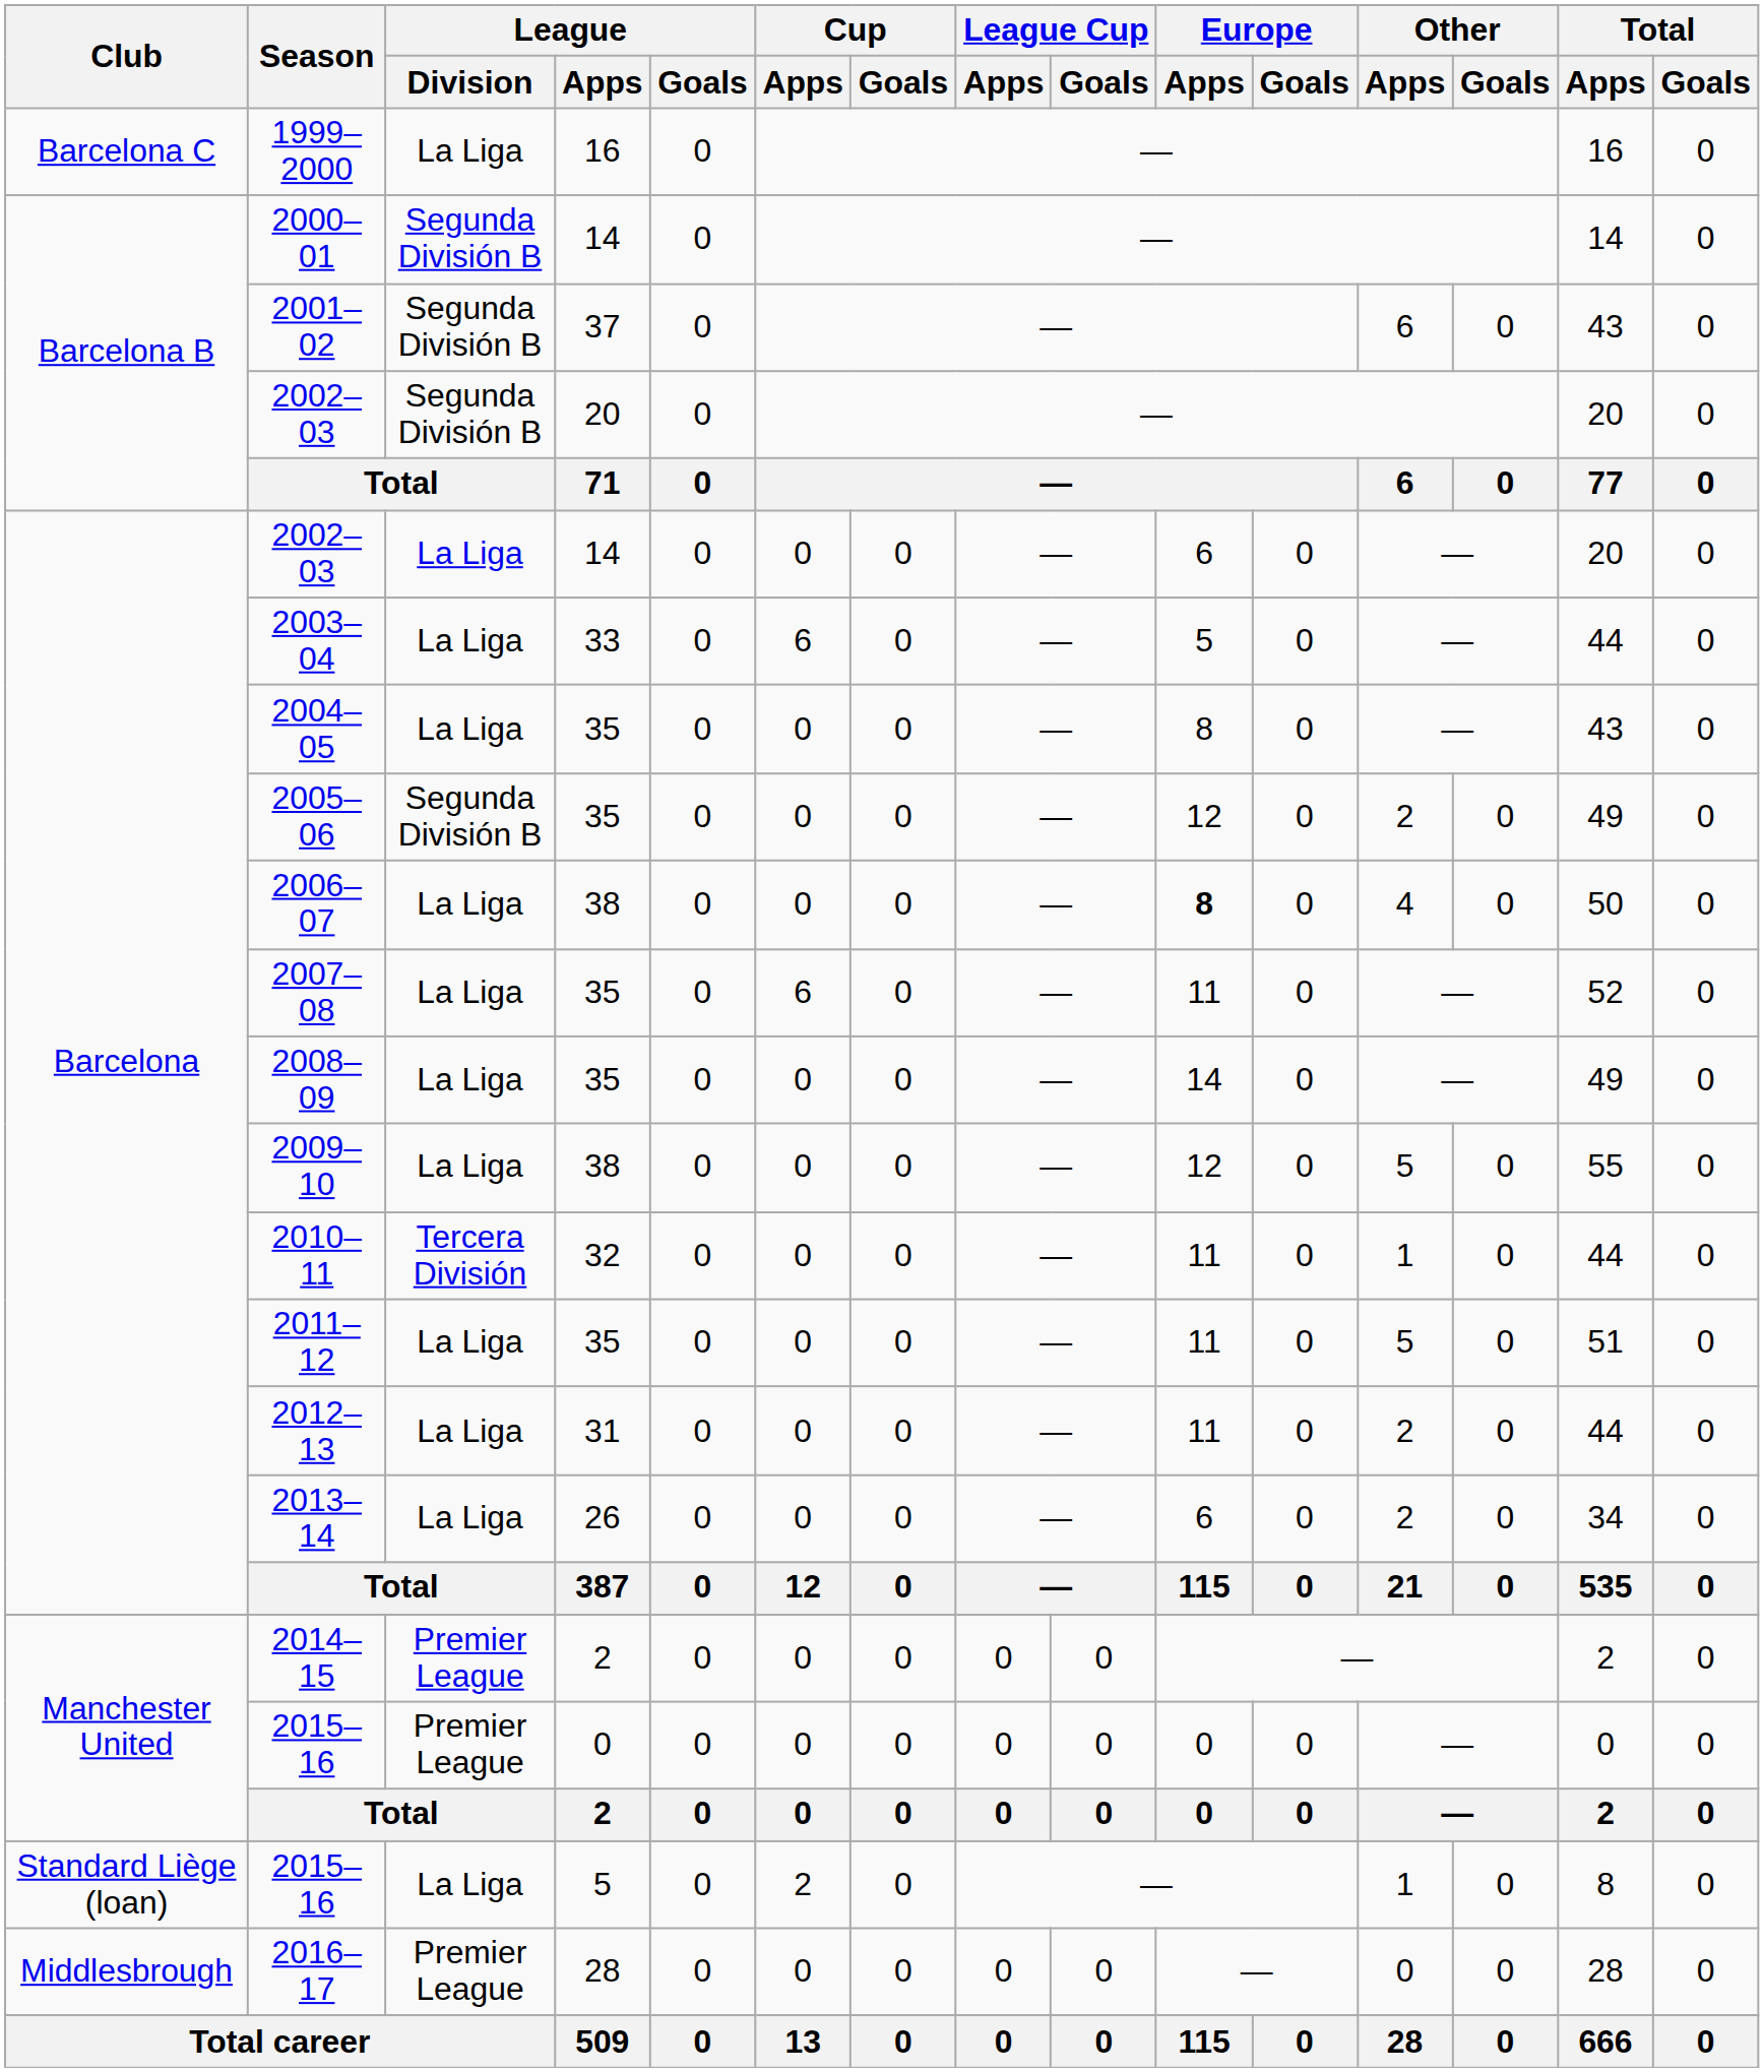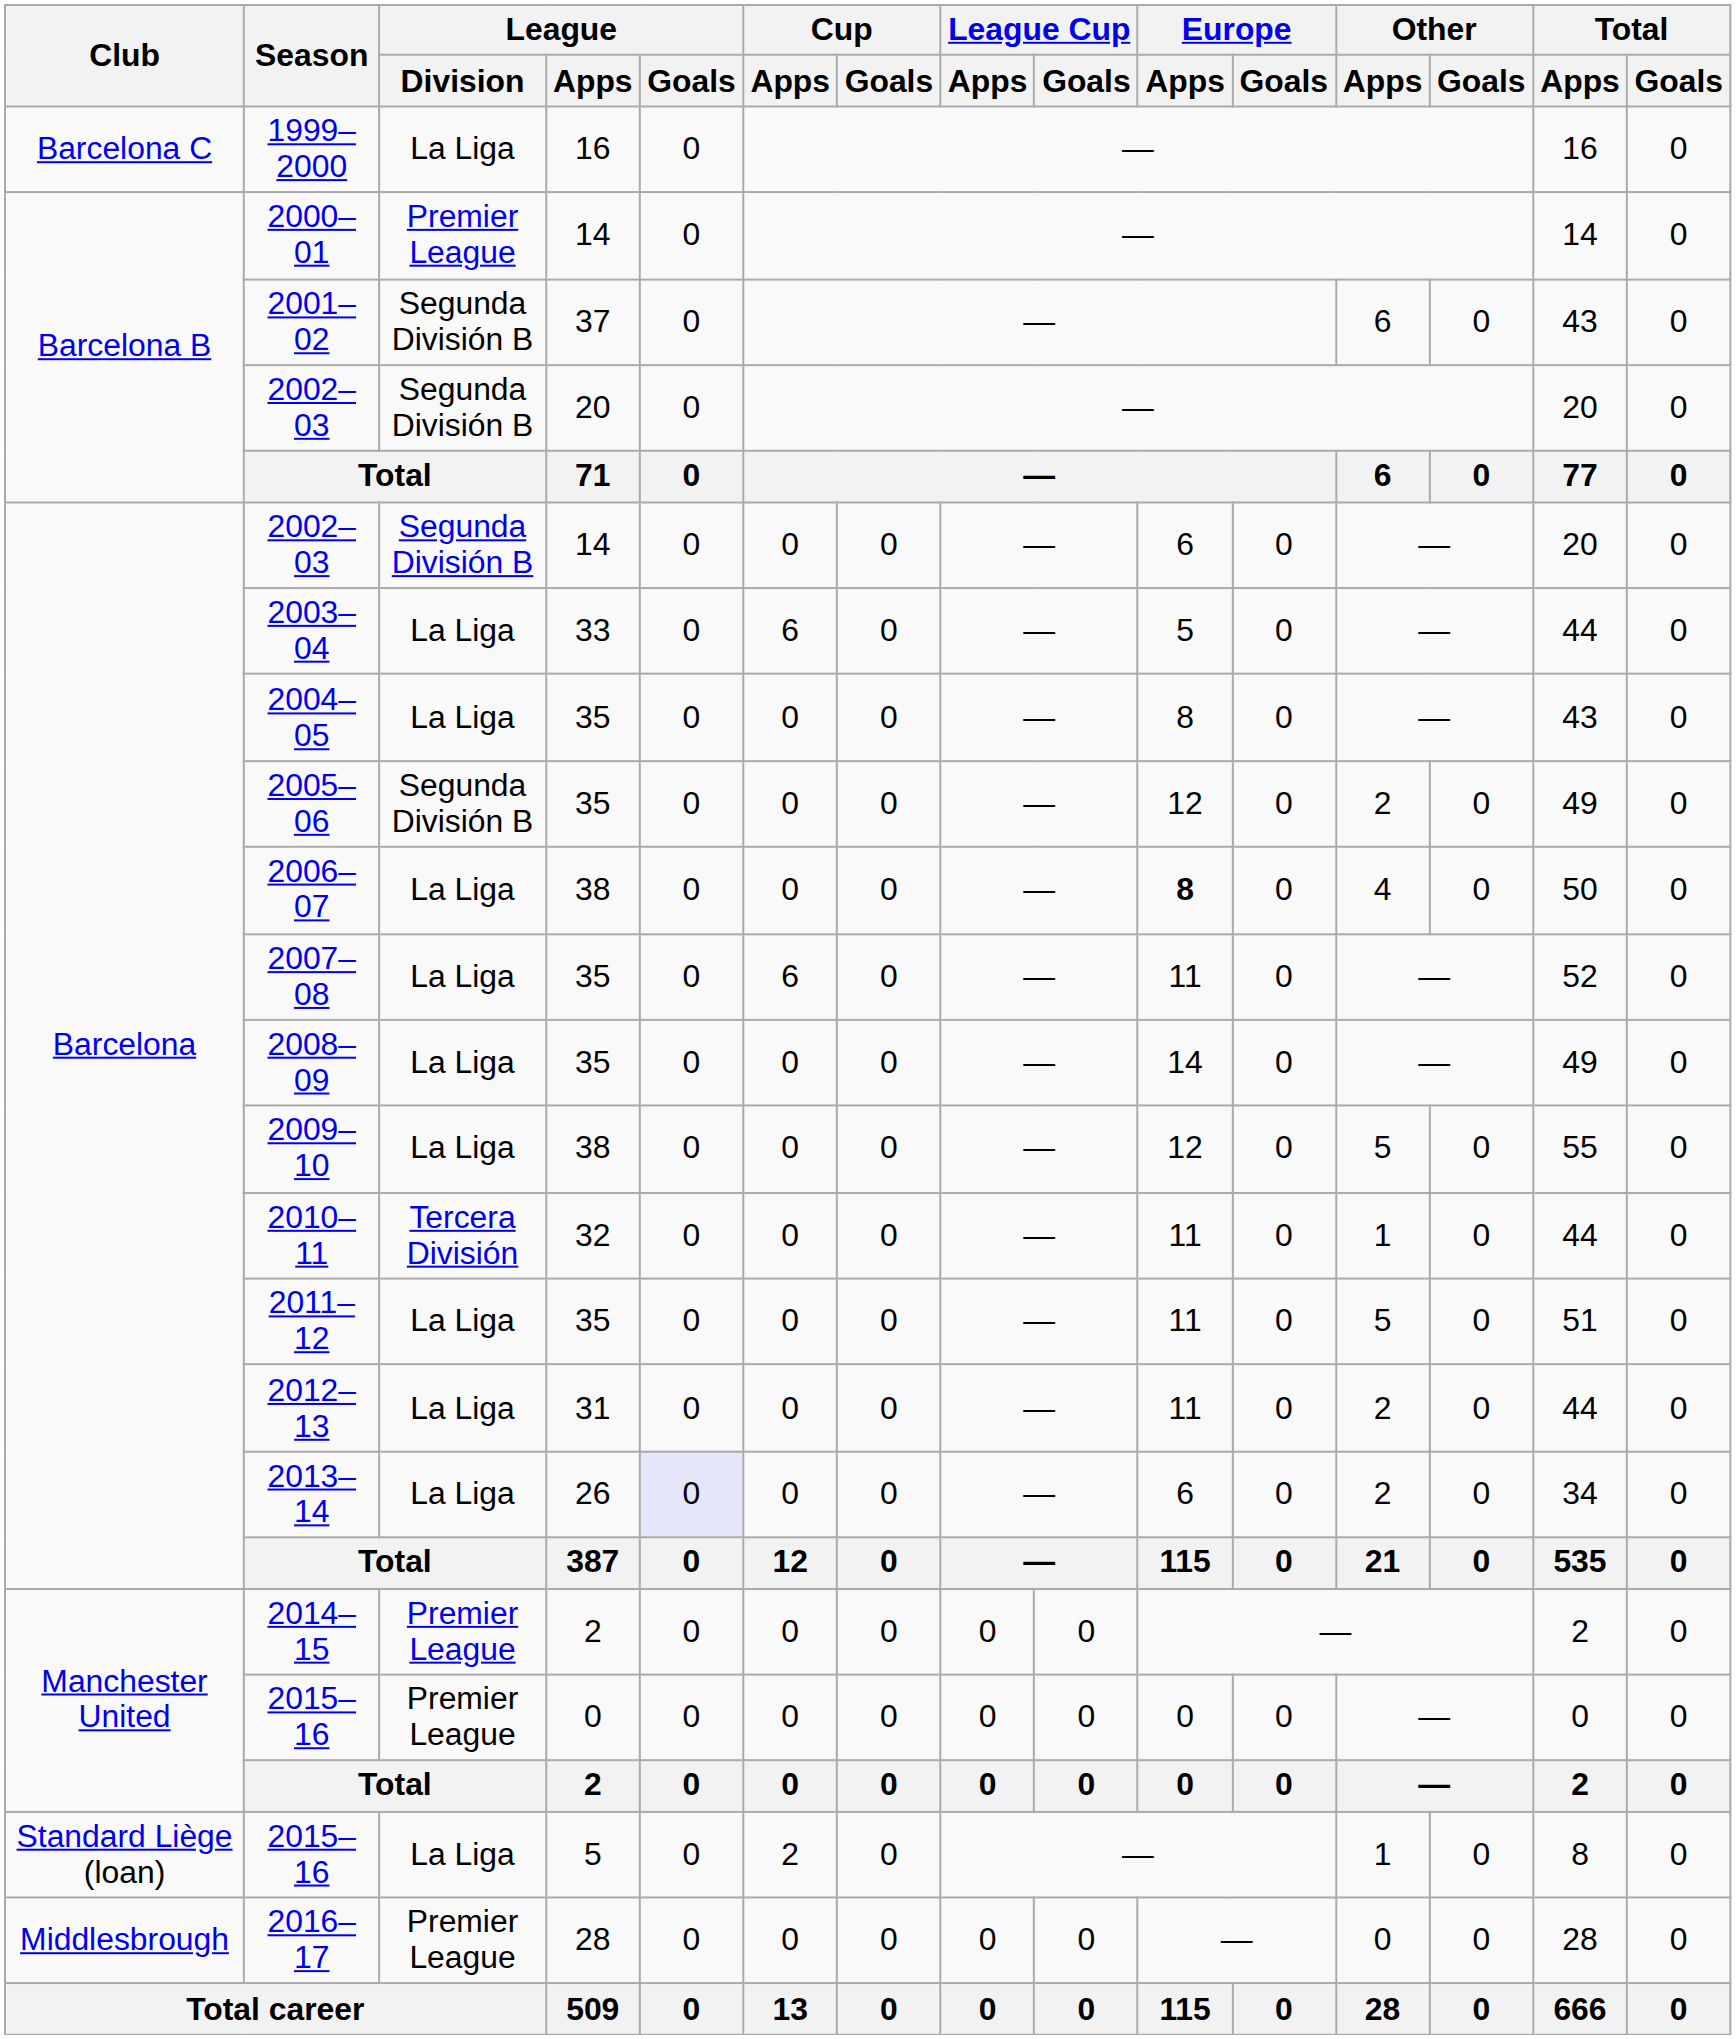2000–01 | League / Division: Segunda División B -> Premier League
2002–03 / 14 | League / Division: La Liga -> Segunda División B
2013–14 | League / Goals: no background -> lavender background
